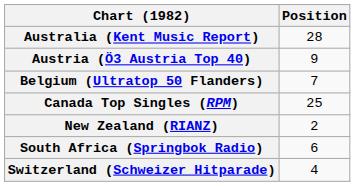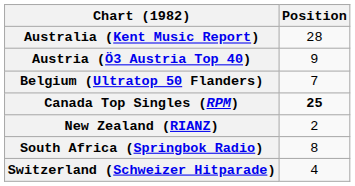Canada Top Singles (RPM) | Position: normal -> bold
South Africa (Springbok Radio) | Position: 6 -> 8
